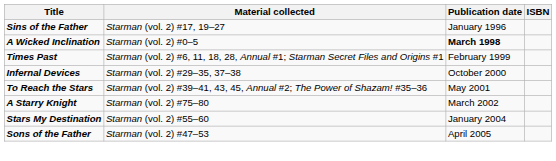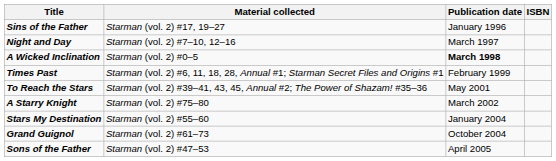+ row: Night and Day | Starman (vol. 2) #7–10, 12–16 | March 1997
- row: Infernal Devices | Starman (vol. 2) #29–35, 37–38 | October 2000
+ row: Grand Guignol | Starman (vol. 2) #61–73 | October 2004
